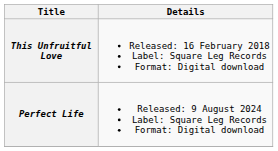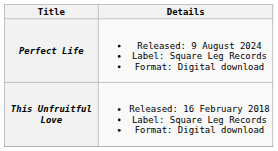rows swapped: This Unfruitful Love <-> Perfect Life
